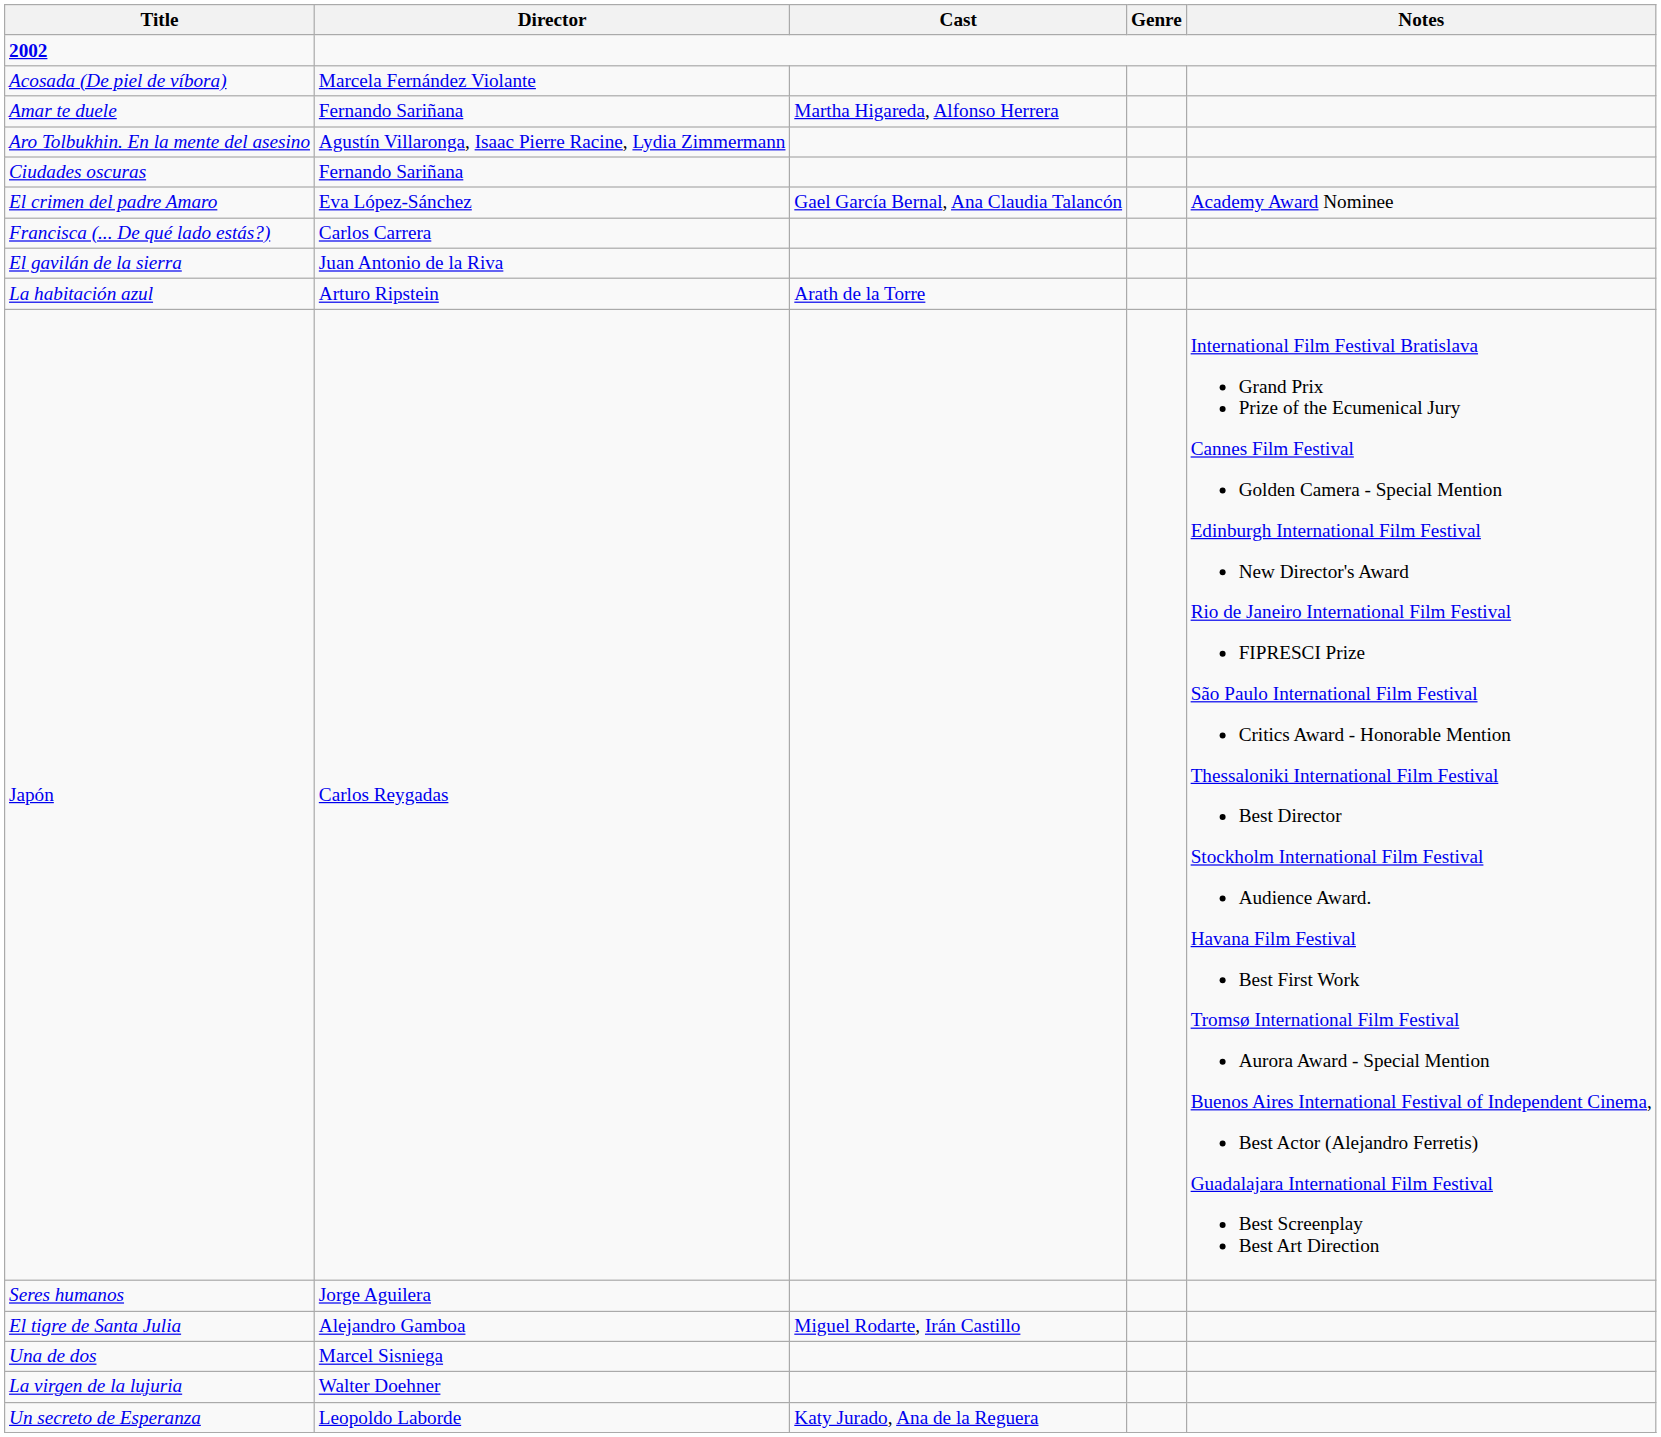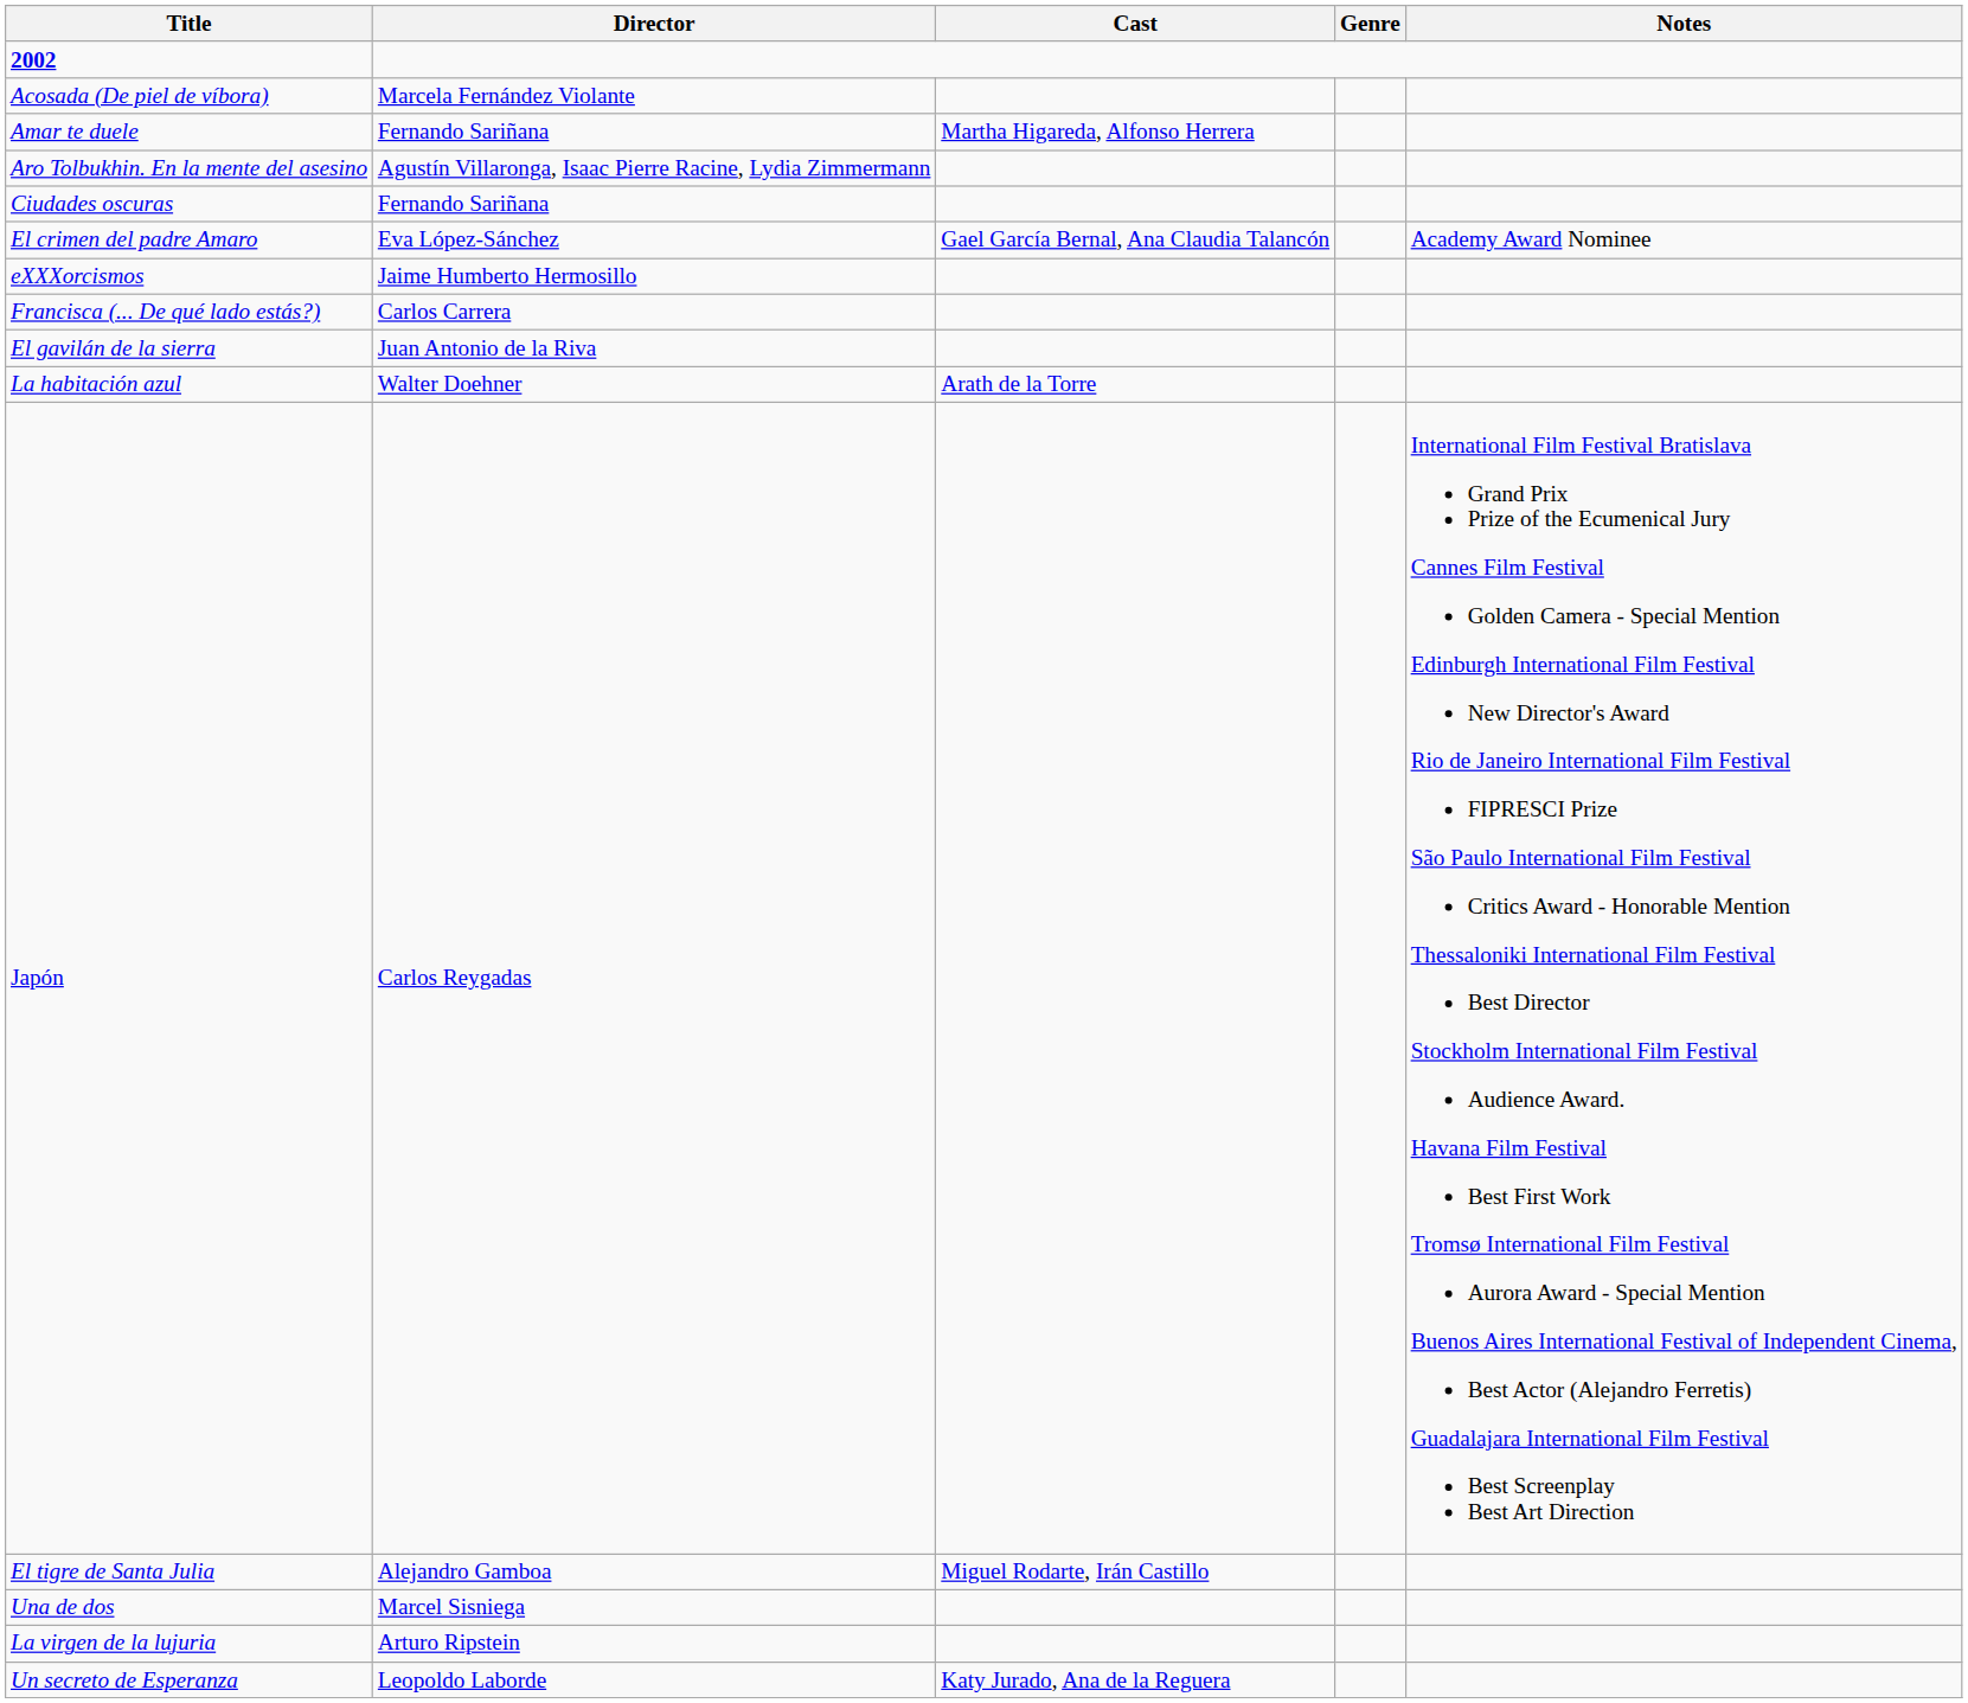+ row: eXXXorcismos | Jaime Humberto Hermosillo
La habitación azul | Director: Arturo Ripstein -> Walter Doehner
- row: Seres humanos | Jorge Aguilera
La virgen de la lujuria | Director: Walter Doehner -> Arturo Ripstein
